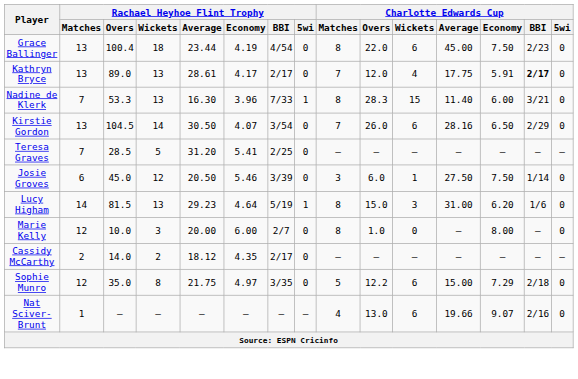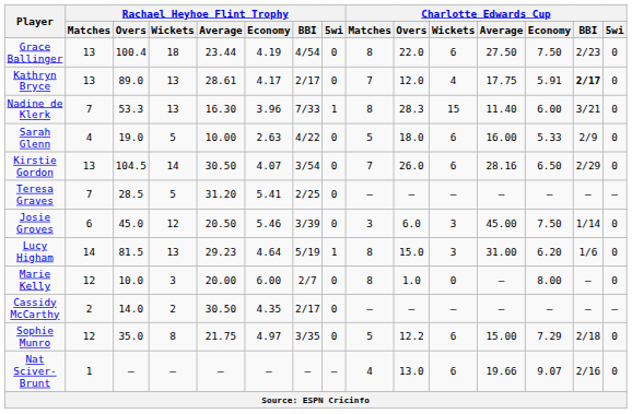Grace Ballinger | Charlotte Edwards Cup / Average: 45.00 -> 27.50
+ row: Sarah Glenn | 4 | 19.0 | 5 | 10.00 | 2.63 | 4/22 | 0 | 5 | 18.0 | 6 | 16.00 | 5.33 | 2/9 | 0
Josie Groves | Charlotte Edwards Cup / Wickets: 1 -> 3
Josie Groves | Charlotte Edwards Cup / Average: 27.50 -> 45.00
Cassidy McCarthy | Rachael Heyhoe Flint Trophy / Average: 18.12 -> 30.50
